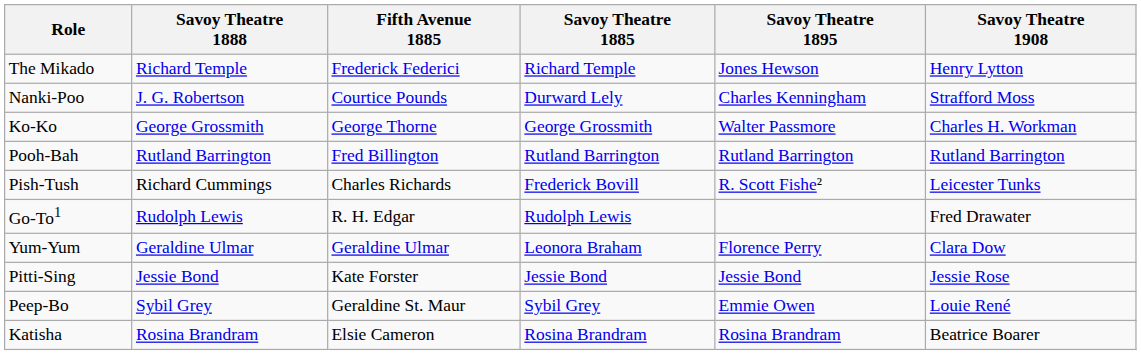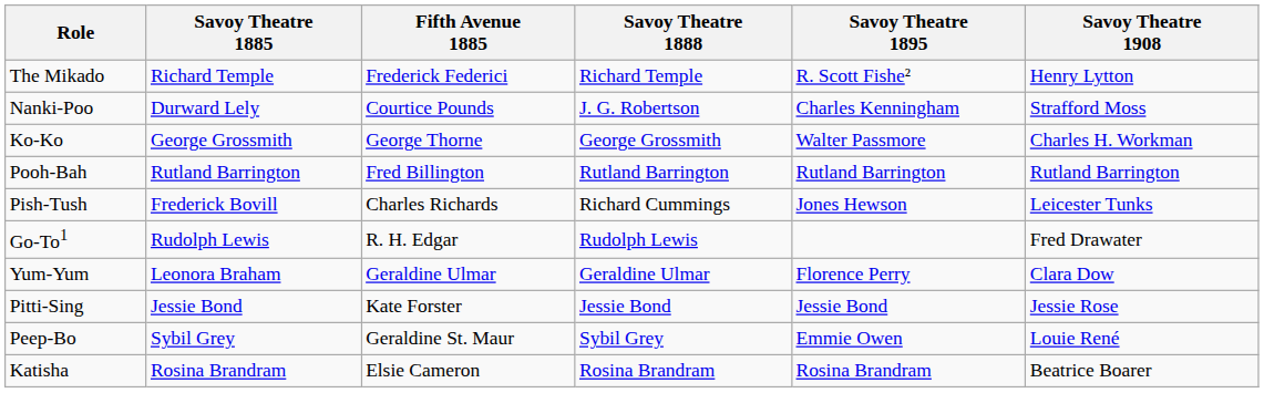columns swapped: Savoy Theatre 1885 <-> Savoy Theatre 1888
The Mikado | Savoy Theatre 1895: Jones Hewson -> R. Scott Fishe²
Pish-Tush | Savoy Theatre 1895: R. Scott Fishe² -> Jones Hewson
